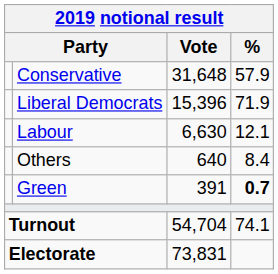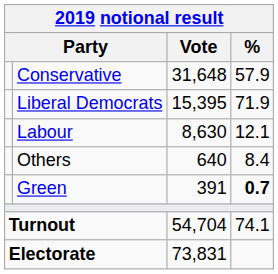Liberal Democrats | Vote: 15,396 -> 15,395
Labour | Vote: 6,630 -> 8,630
